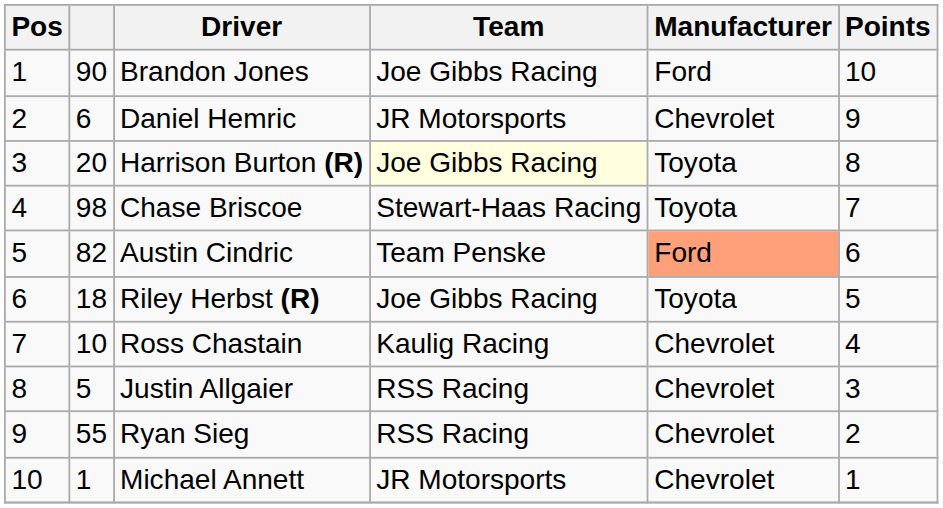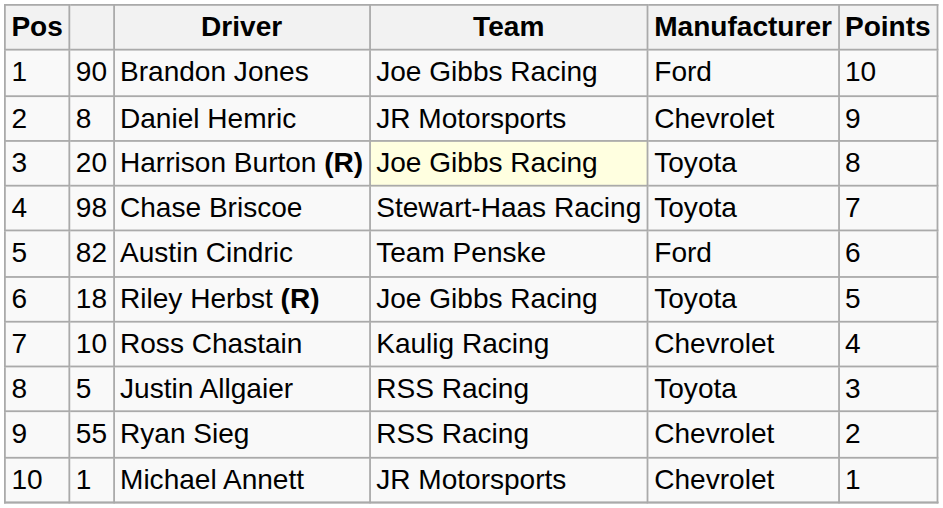Daniel Hemric | column 2: 6 -> 8
Austin Cindric | Manufacturer: lightsalmon background -> no background
Justin Allgaier | Manufacturer: Chevrolet -> Toyota
